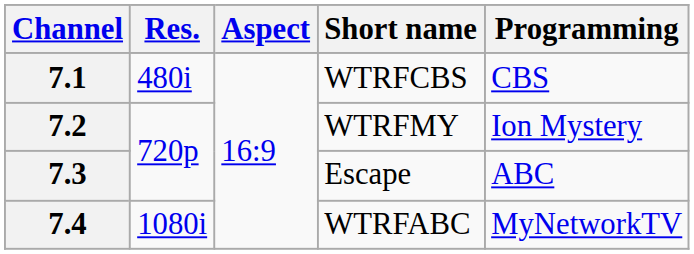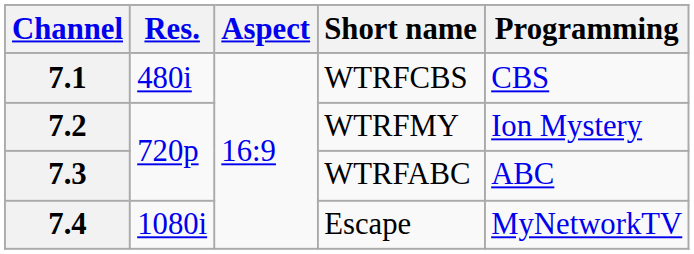7.3 | Short name: Escape -> WTRFABC
7.4 | Short name: WTRFABC -> Escape
